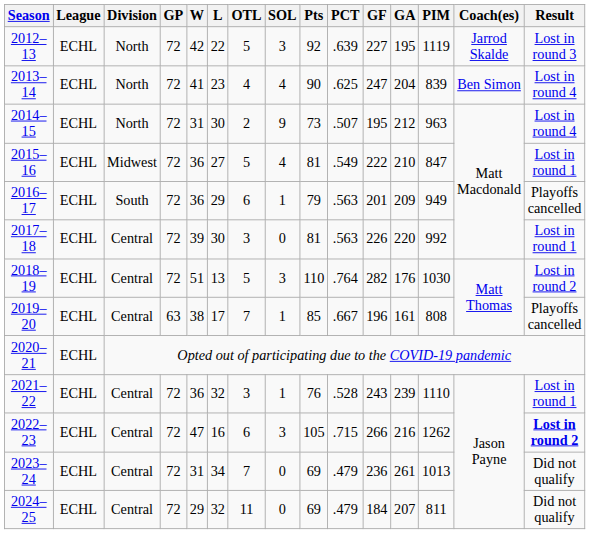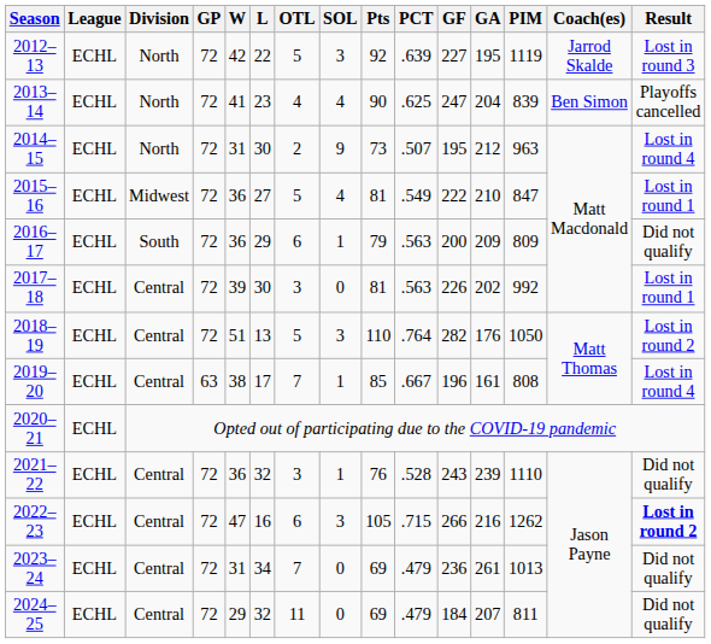2013–14 | Result: Lost in round 4 -> Playoffs cancelled
2016–17 | GF: 201 -> 200
2016–17 | PIM: 949 -> 809
2016–17 | Result: Playoffs cancelled -> Did not qualify
2017–18 | GA: 220 -> 202
2018–19 | PIM: 1030 -> 1050
2019–20 | Result: Playoffs cancelled -> Lost in round 4
2021–22 | Result: Lost in round 1 -> Did not qualify
